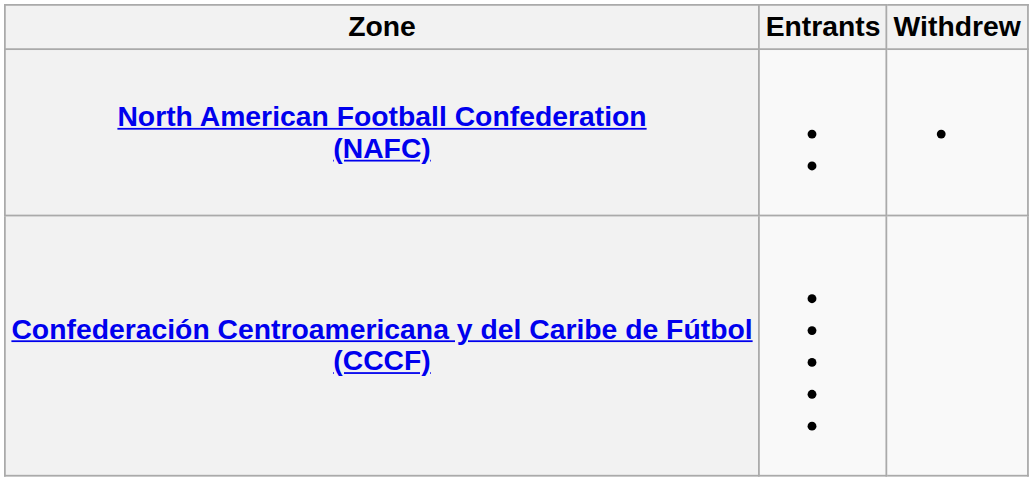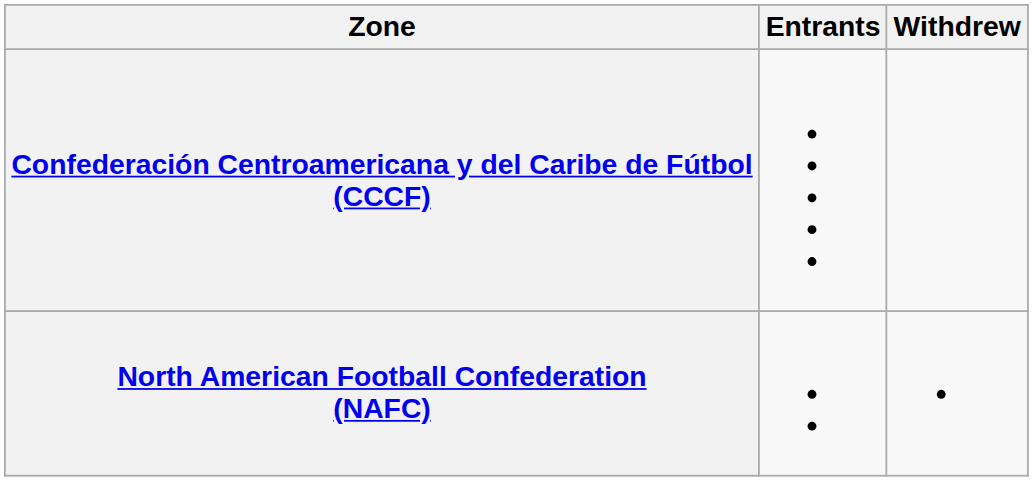rows swapped: North American Football Confederation (NAFC) <-> Confederación Centroamericana y del Caribe de Fútbol (CCCF)
